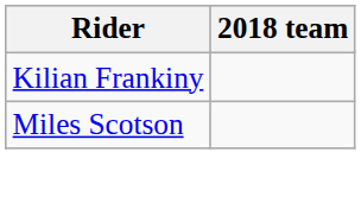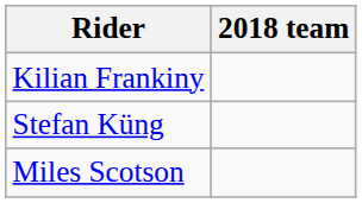+ row: Stefan Küng
